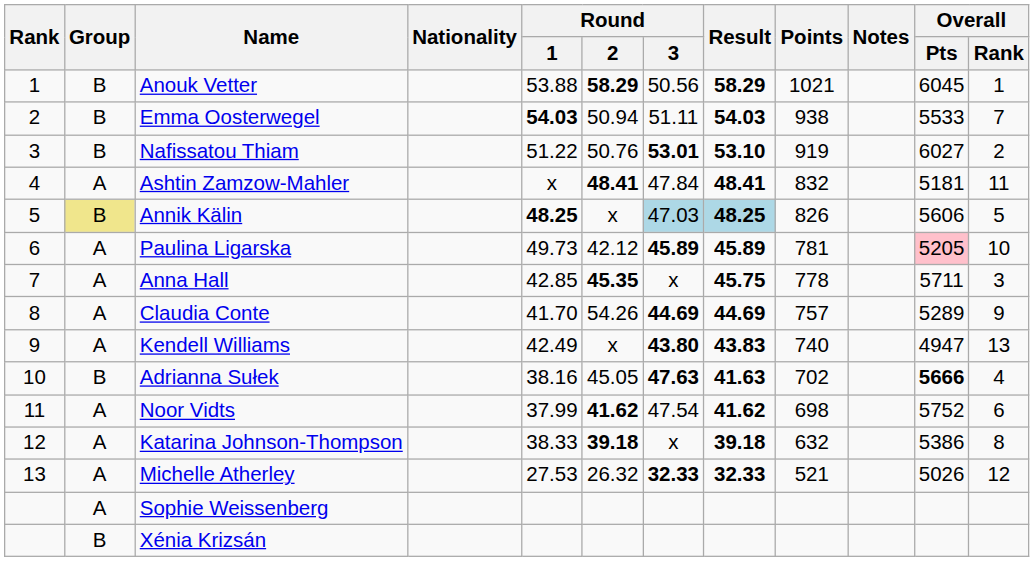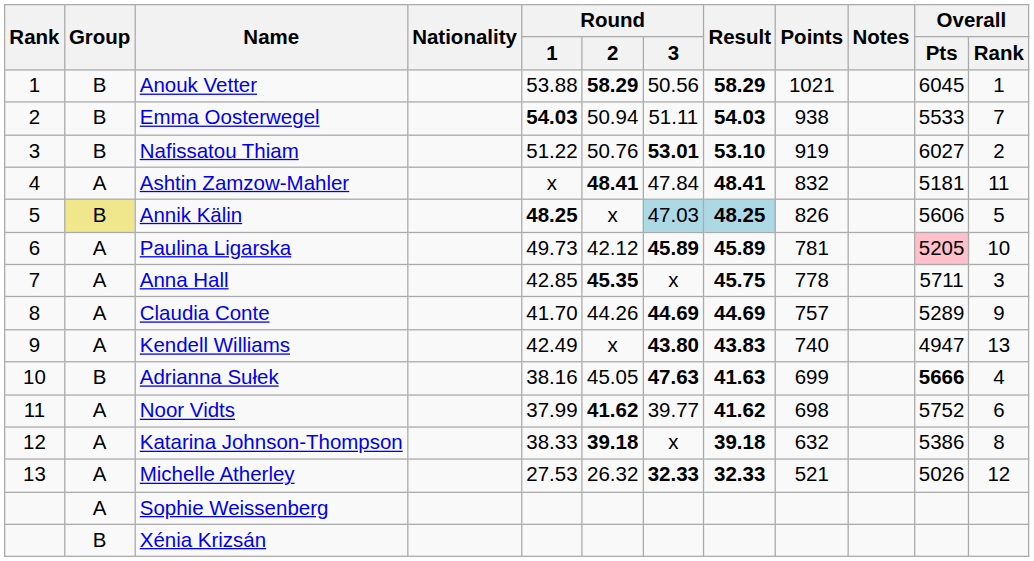Claudia Conte | Round / 2: 54.26 -> 44.26
Adrianna Sułek | Points: 702 -> 699
Noor Vidts | Round / 3: 47.54 -> 39.77
